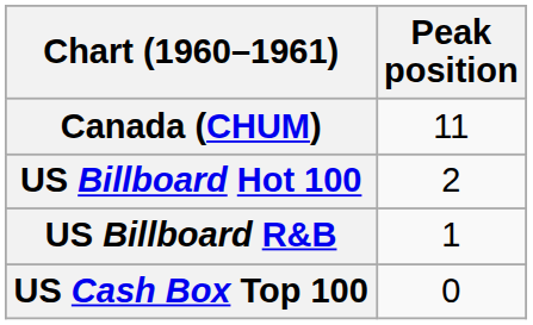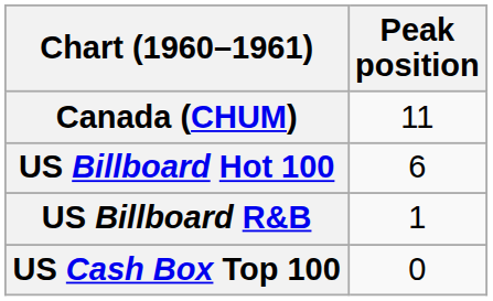US Billboard Hot 100 | Peak position: 2 -> 6
